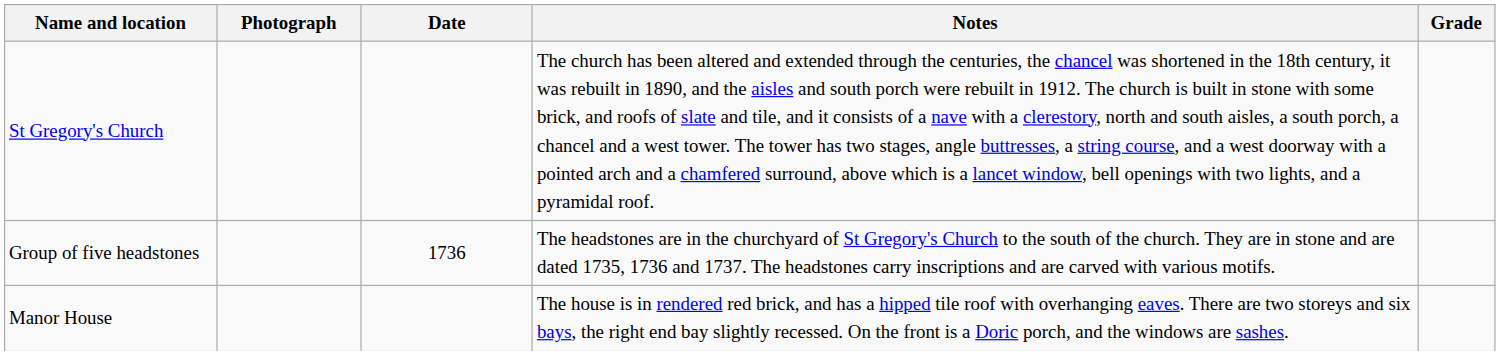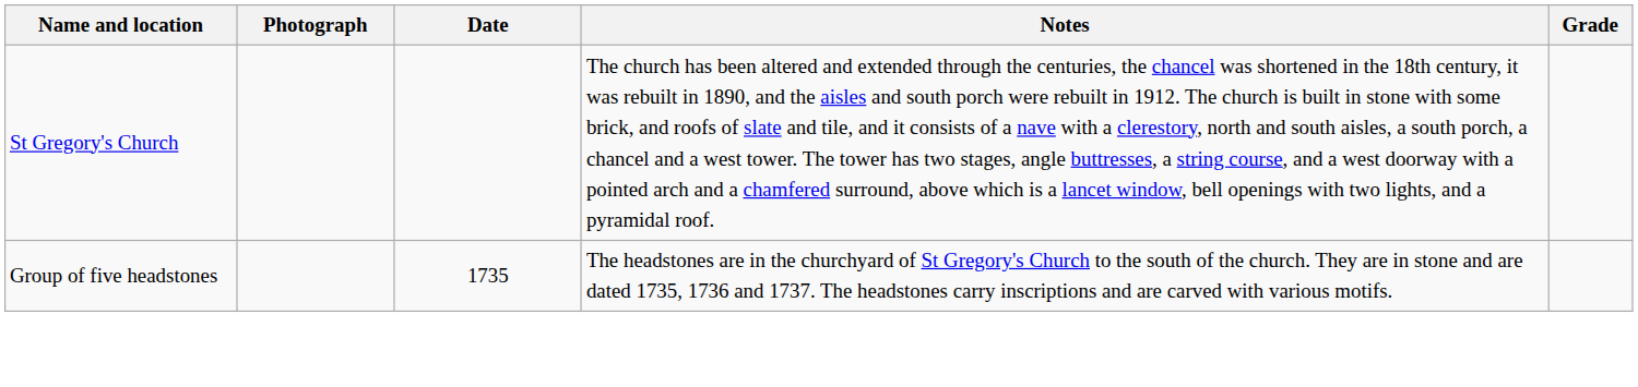Group of five headstones | Date: 1736 -> 1735
- row: Manor House | The house is in rendered red brick, and has a hipped tile roof with overhanging eaves. There are two storeys and six bays, the right end bay slightly recessed. On the front is a Doric porch, and the windows are sashes.
